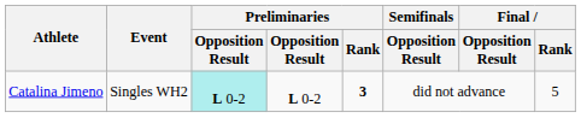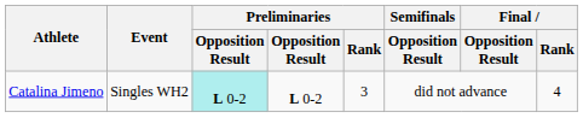Catalina Jimeno | Preliminaries / Rank: bold -> normal
Catalina Jimeno | Final / Rank: 5 -> 4
